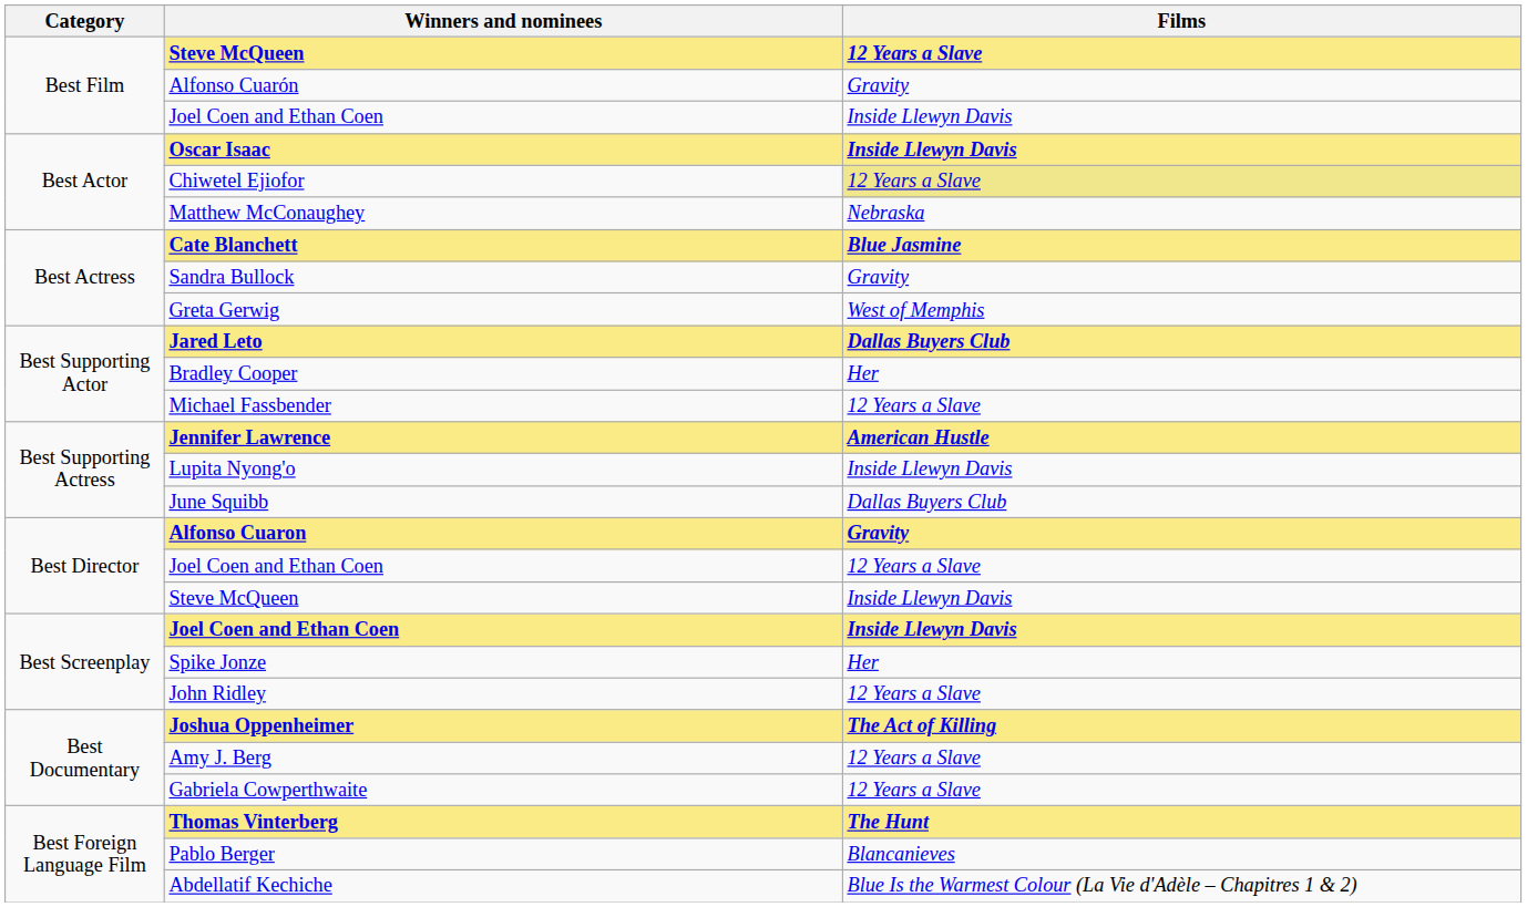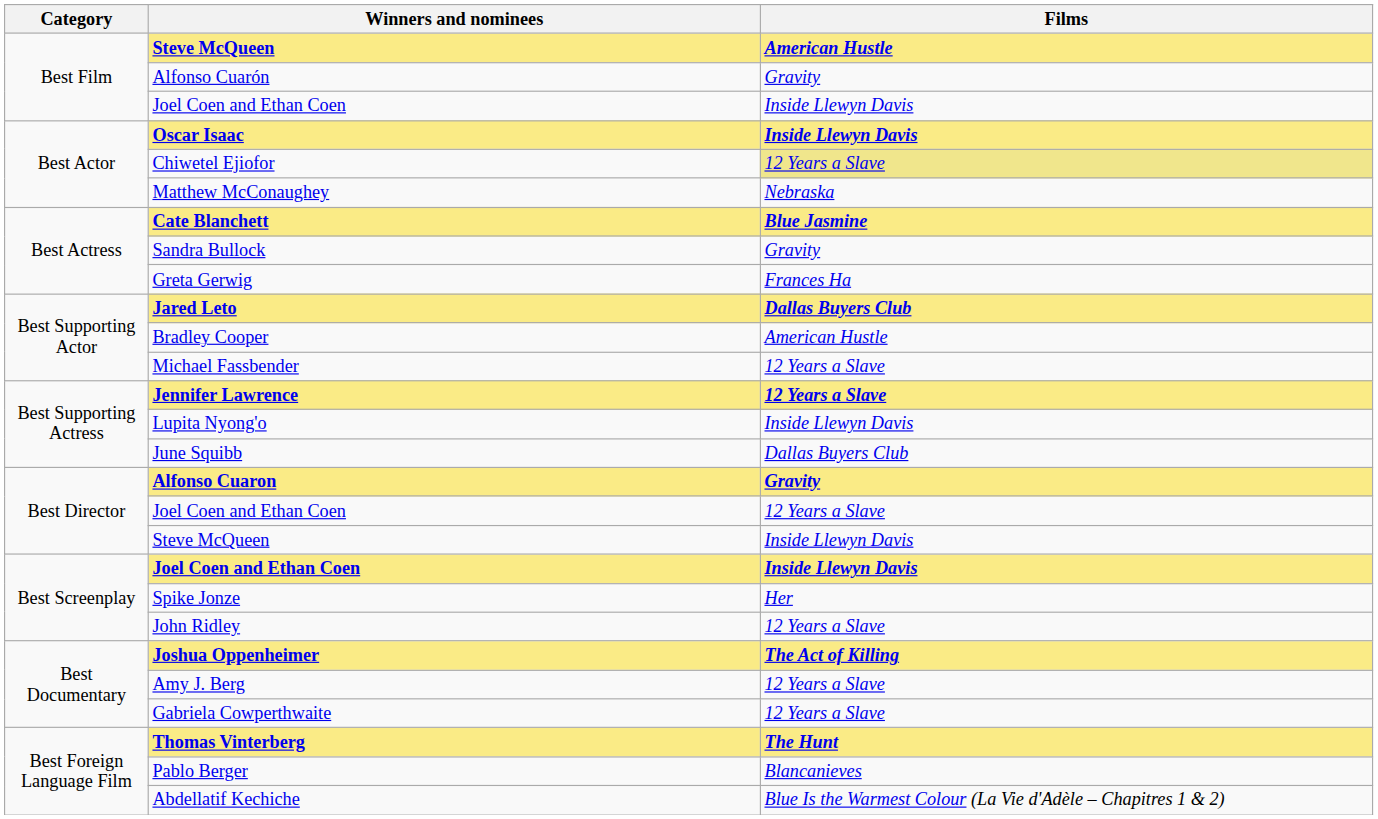Best Film / Steve McQueen | Films: 12 Years a Slave -> American Hustle
Greta Gerwig | Films: West of Memphis -> Frances Ha
Bradley Cooper | Films: Her -> American Hustle
Jennifer Lawrence | Films: American Hustle -> 12 Years a Slave
